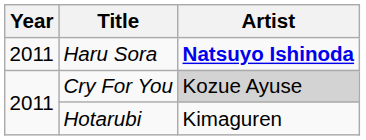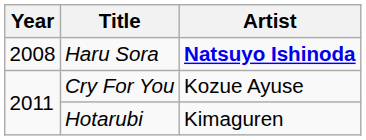Haru Sora | Year: 2011 -> 2008
Cry For You | Artist: lightgrey background -> no background
